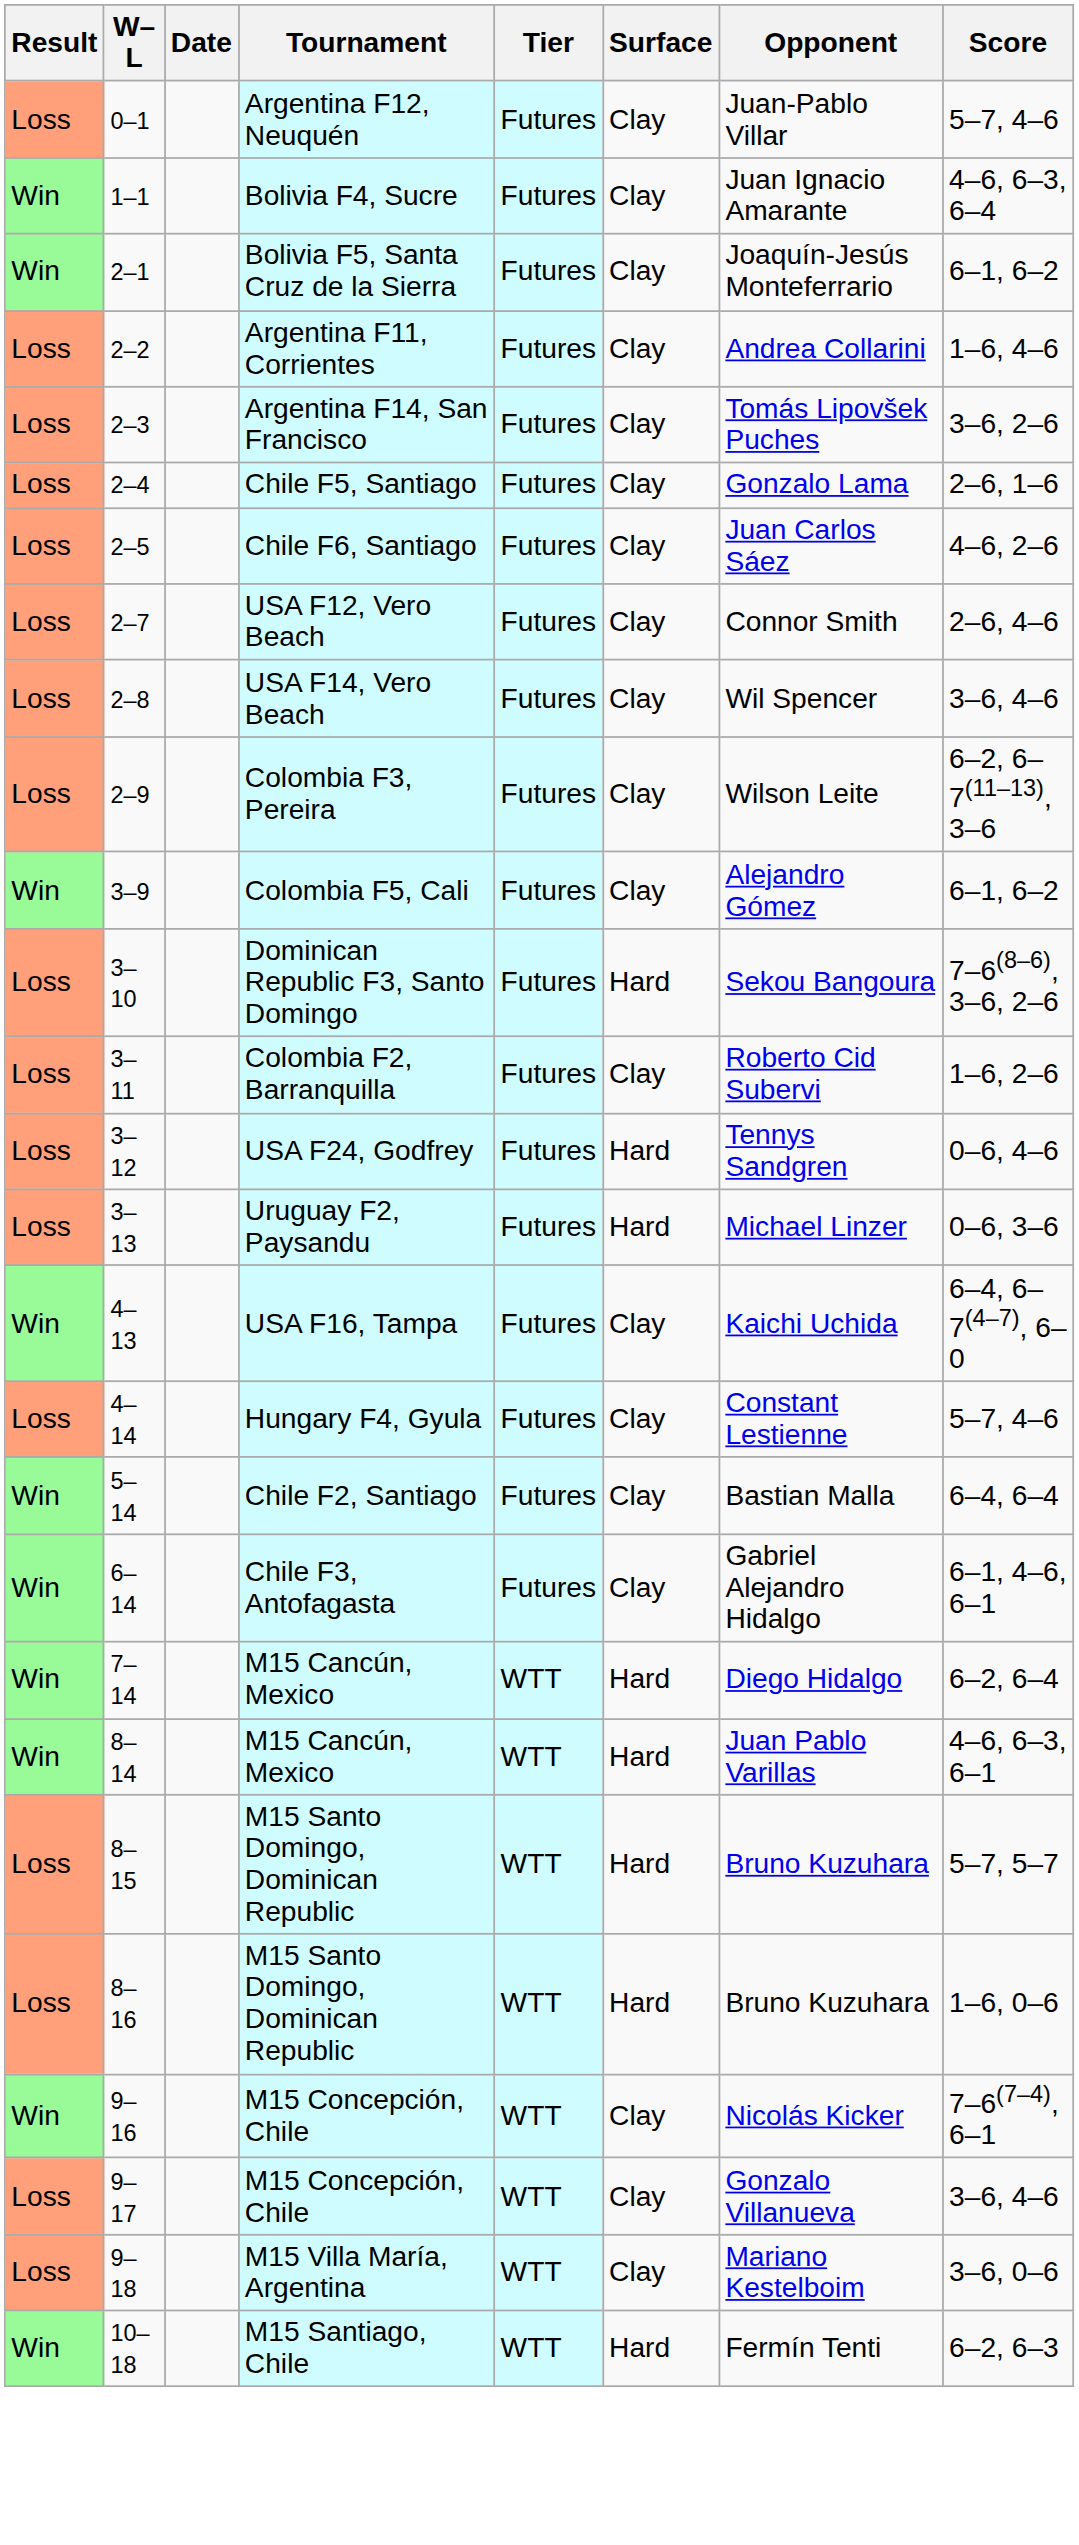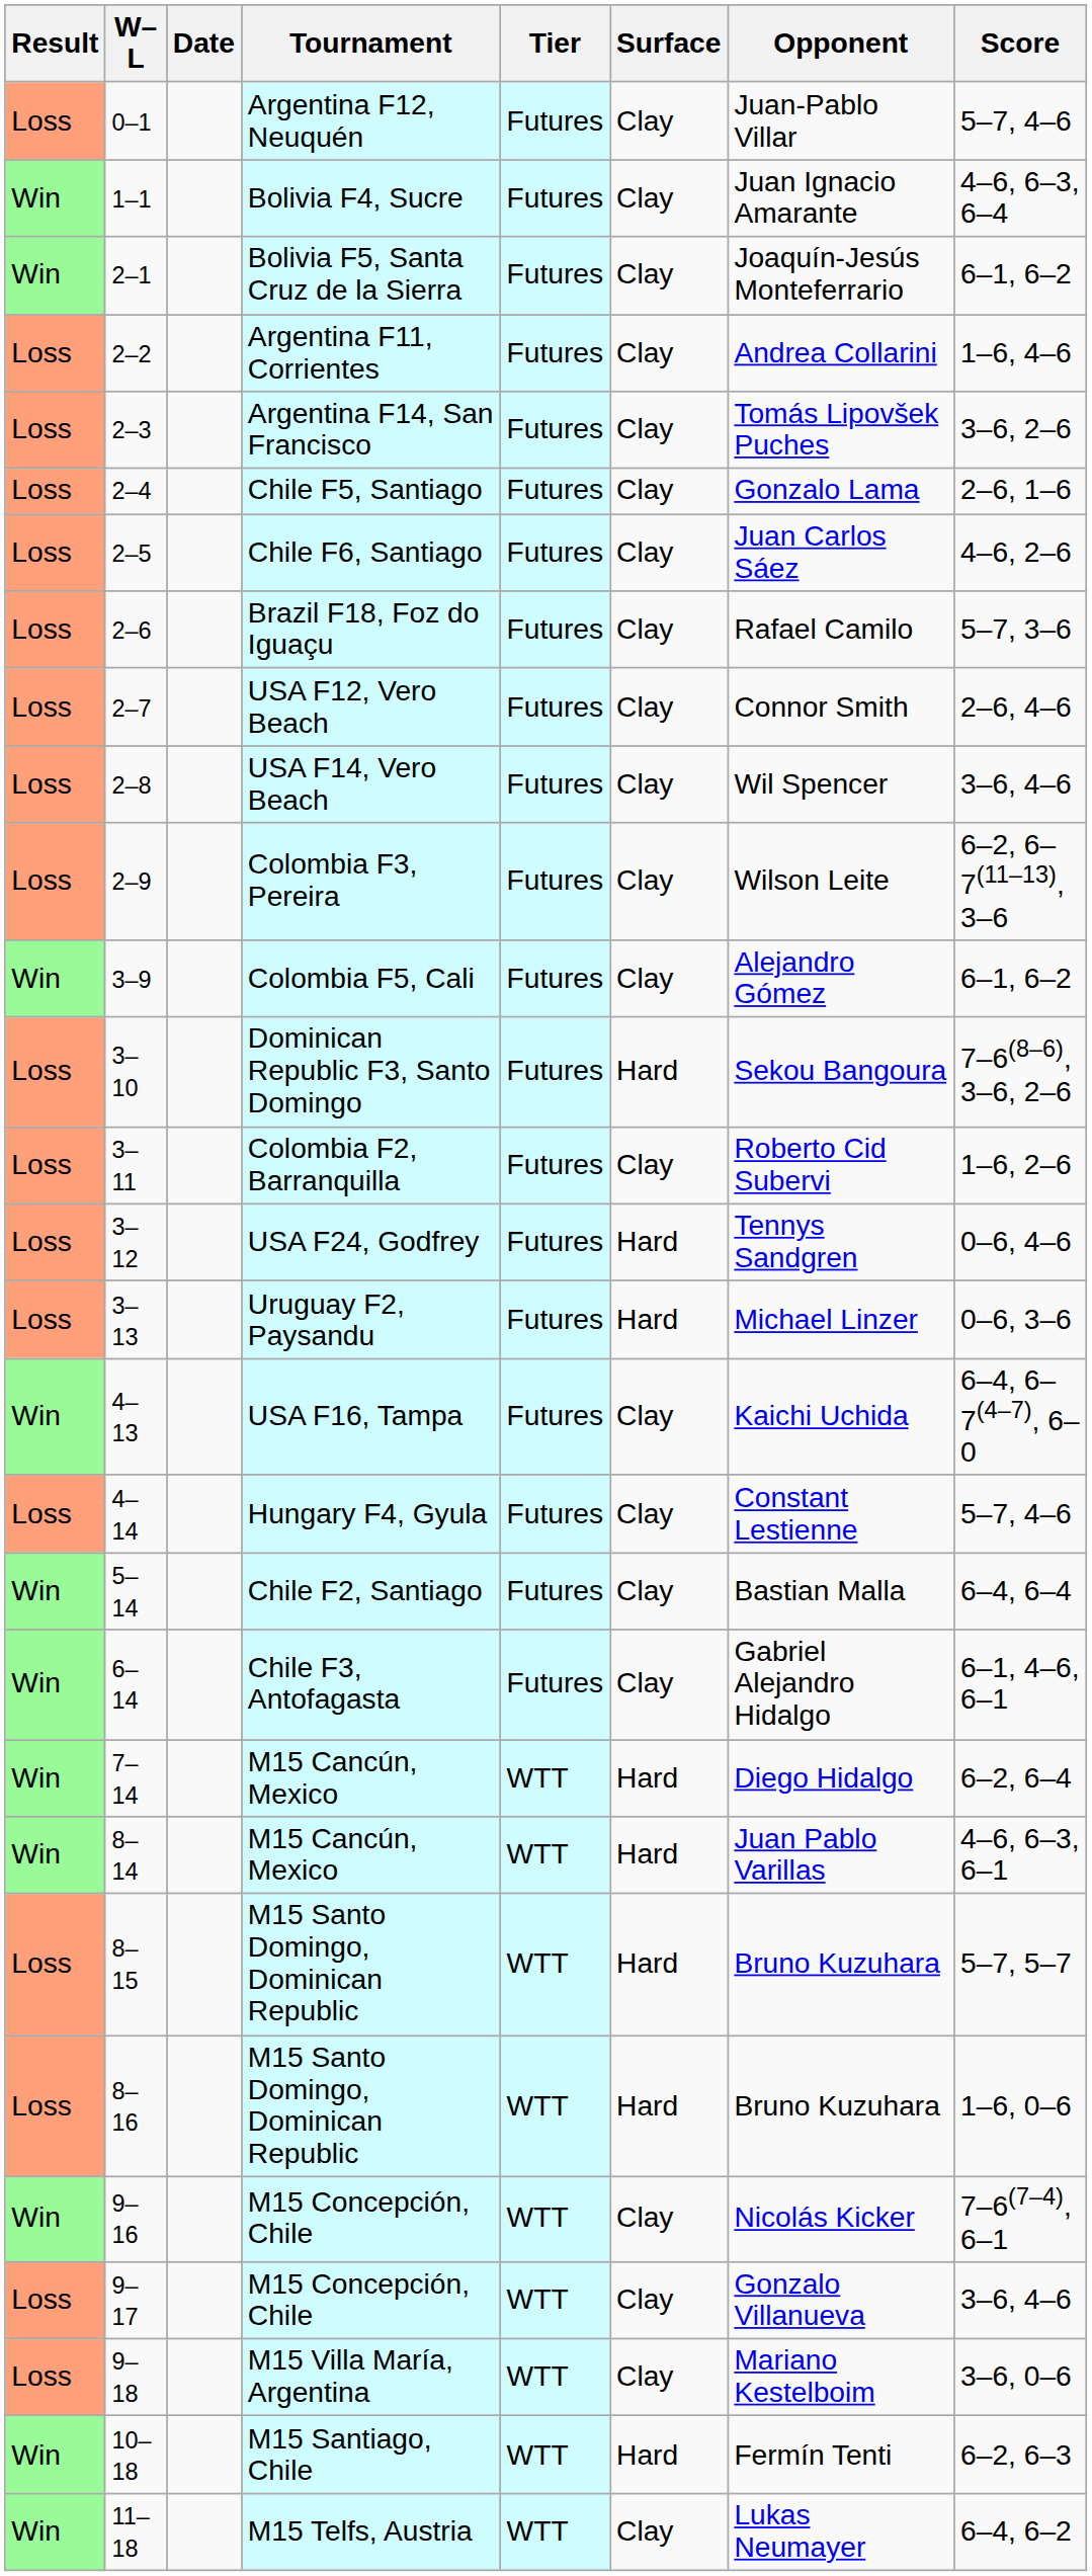+ row: Loss | 2–6 | Brazil F18, Foz do Iguaçu | Futures | Clay | Rafael Camilo | 5–7, 3–6
+ row: Win | 11–18 | M15 Telfs, Austria | WTT | Clay | Lukas Neumayer | 6–4, 6–2
